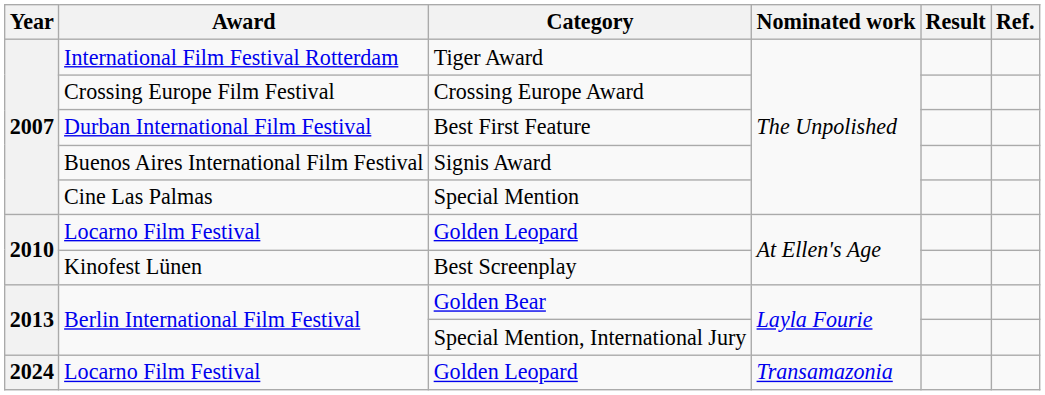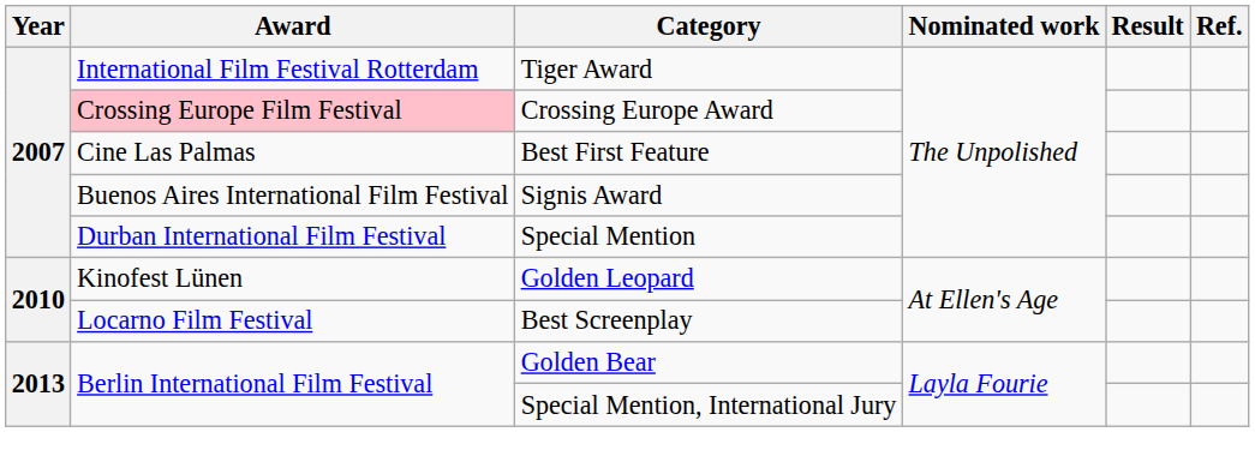Crossing Europe Award | Award: no background -> pink background
Best First Feature | Award: Durban International Film Festival -> Cine Las Palmas
Special Mention | Award: Cine Las Palmas -> Durban International Film Festival
2010 / Golden Leopard | Award: Locarno Film Festival -> Kinofest Lünen
Best Screenplay | Award: Kinofest Lünen -> Locarno Film Festival
- row: 2024 | Locarno Film Festival | Golden Leopard | Transamazonia
